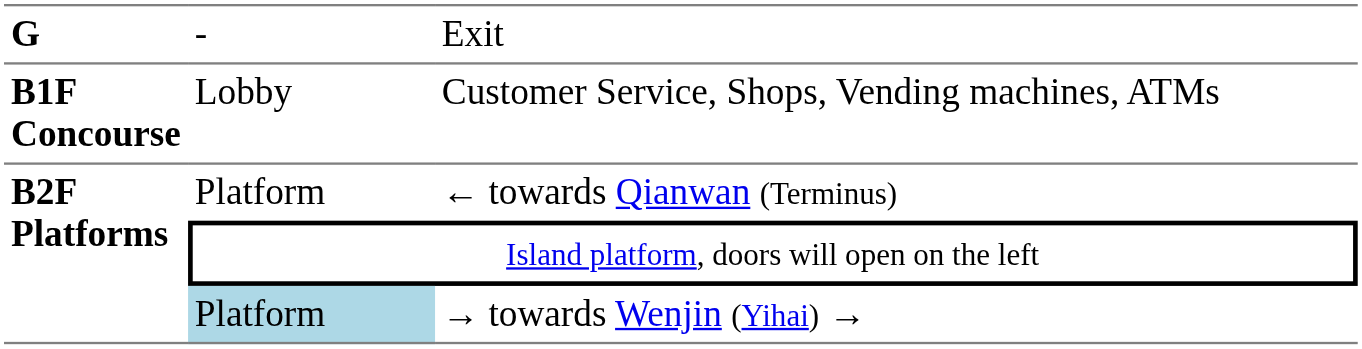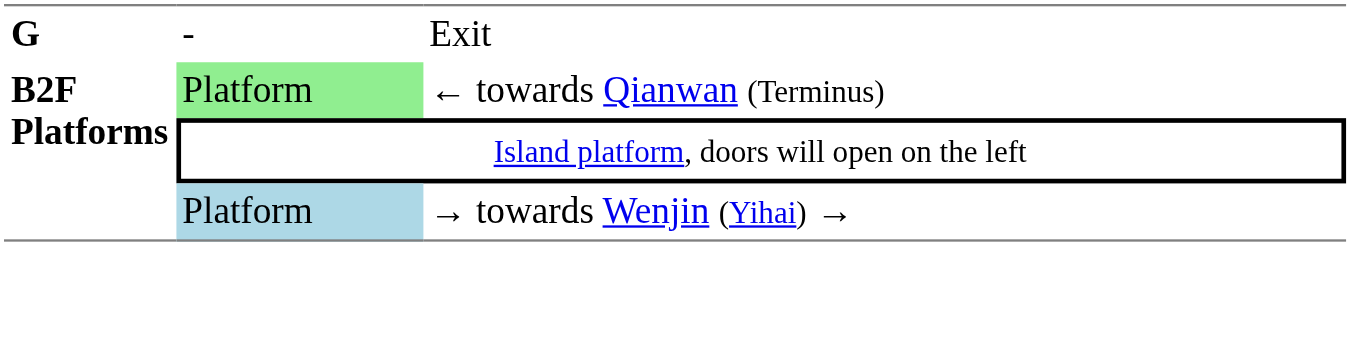- row: B1F Concourse | Lobby | Customer Service, Shops, Vending machines, ATMs
← towards Qianwan (Terminus) | column 2: no background -> lightgreen background
